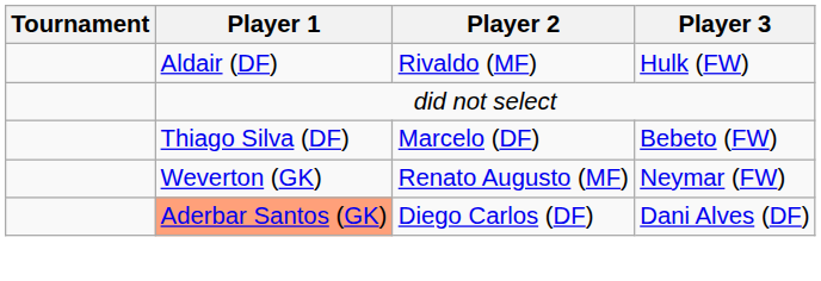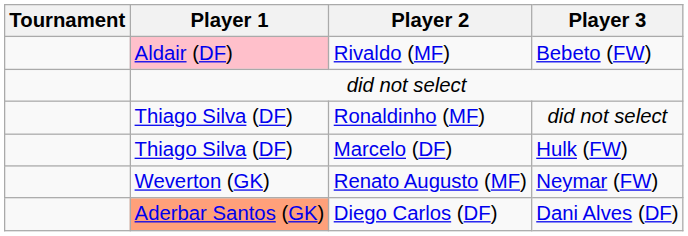Rivaldo (MF) | Player 1: no background -> pink background
Rivaldo (MF) | Player 3: Hulk (FW) -> Bebeto (FW)
+ row: Thiago Silva (DF) | Ronaldinho (MF) | did not select
Marcelo (DF) | Player 3: Bebeto (FW) -> Hulk (FW)
